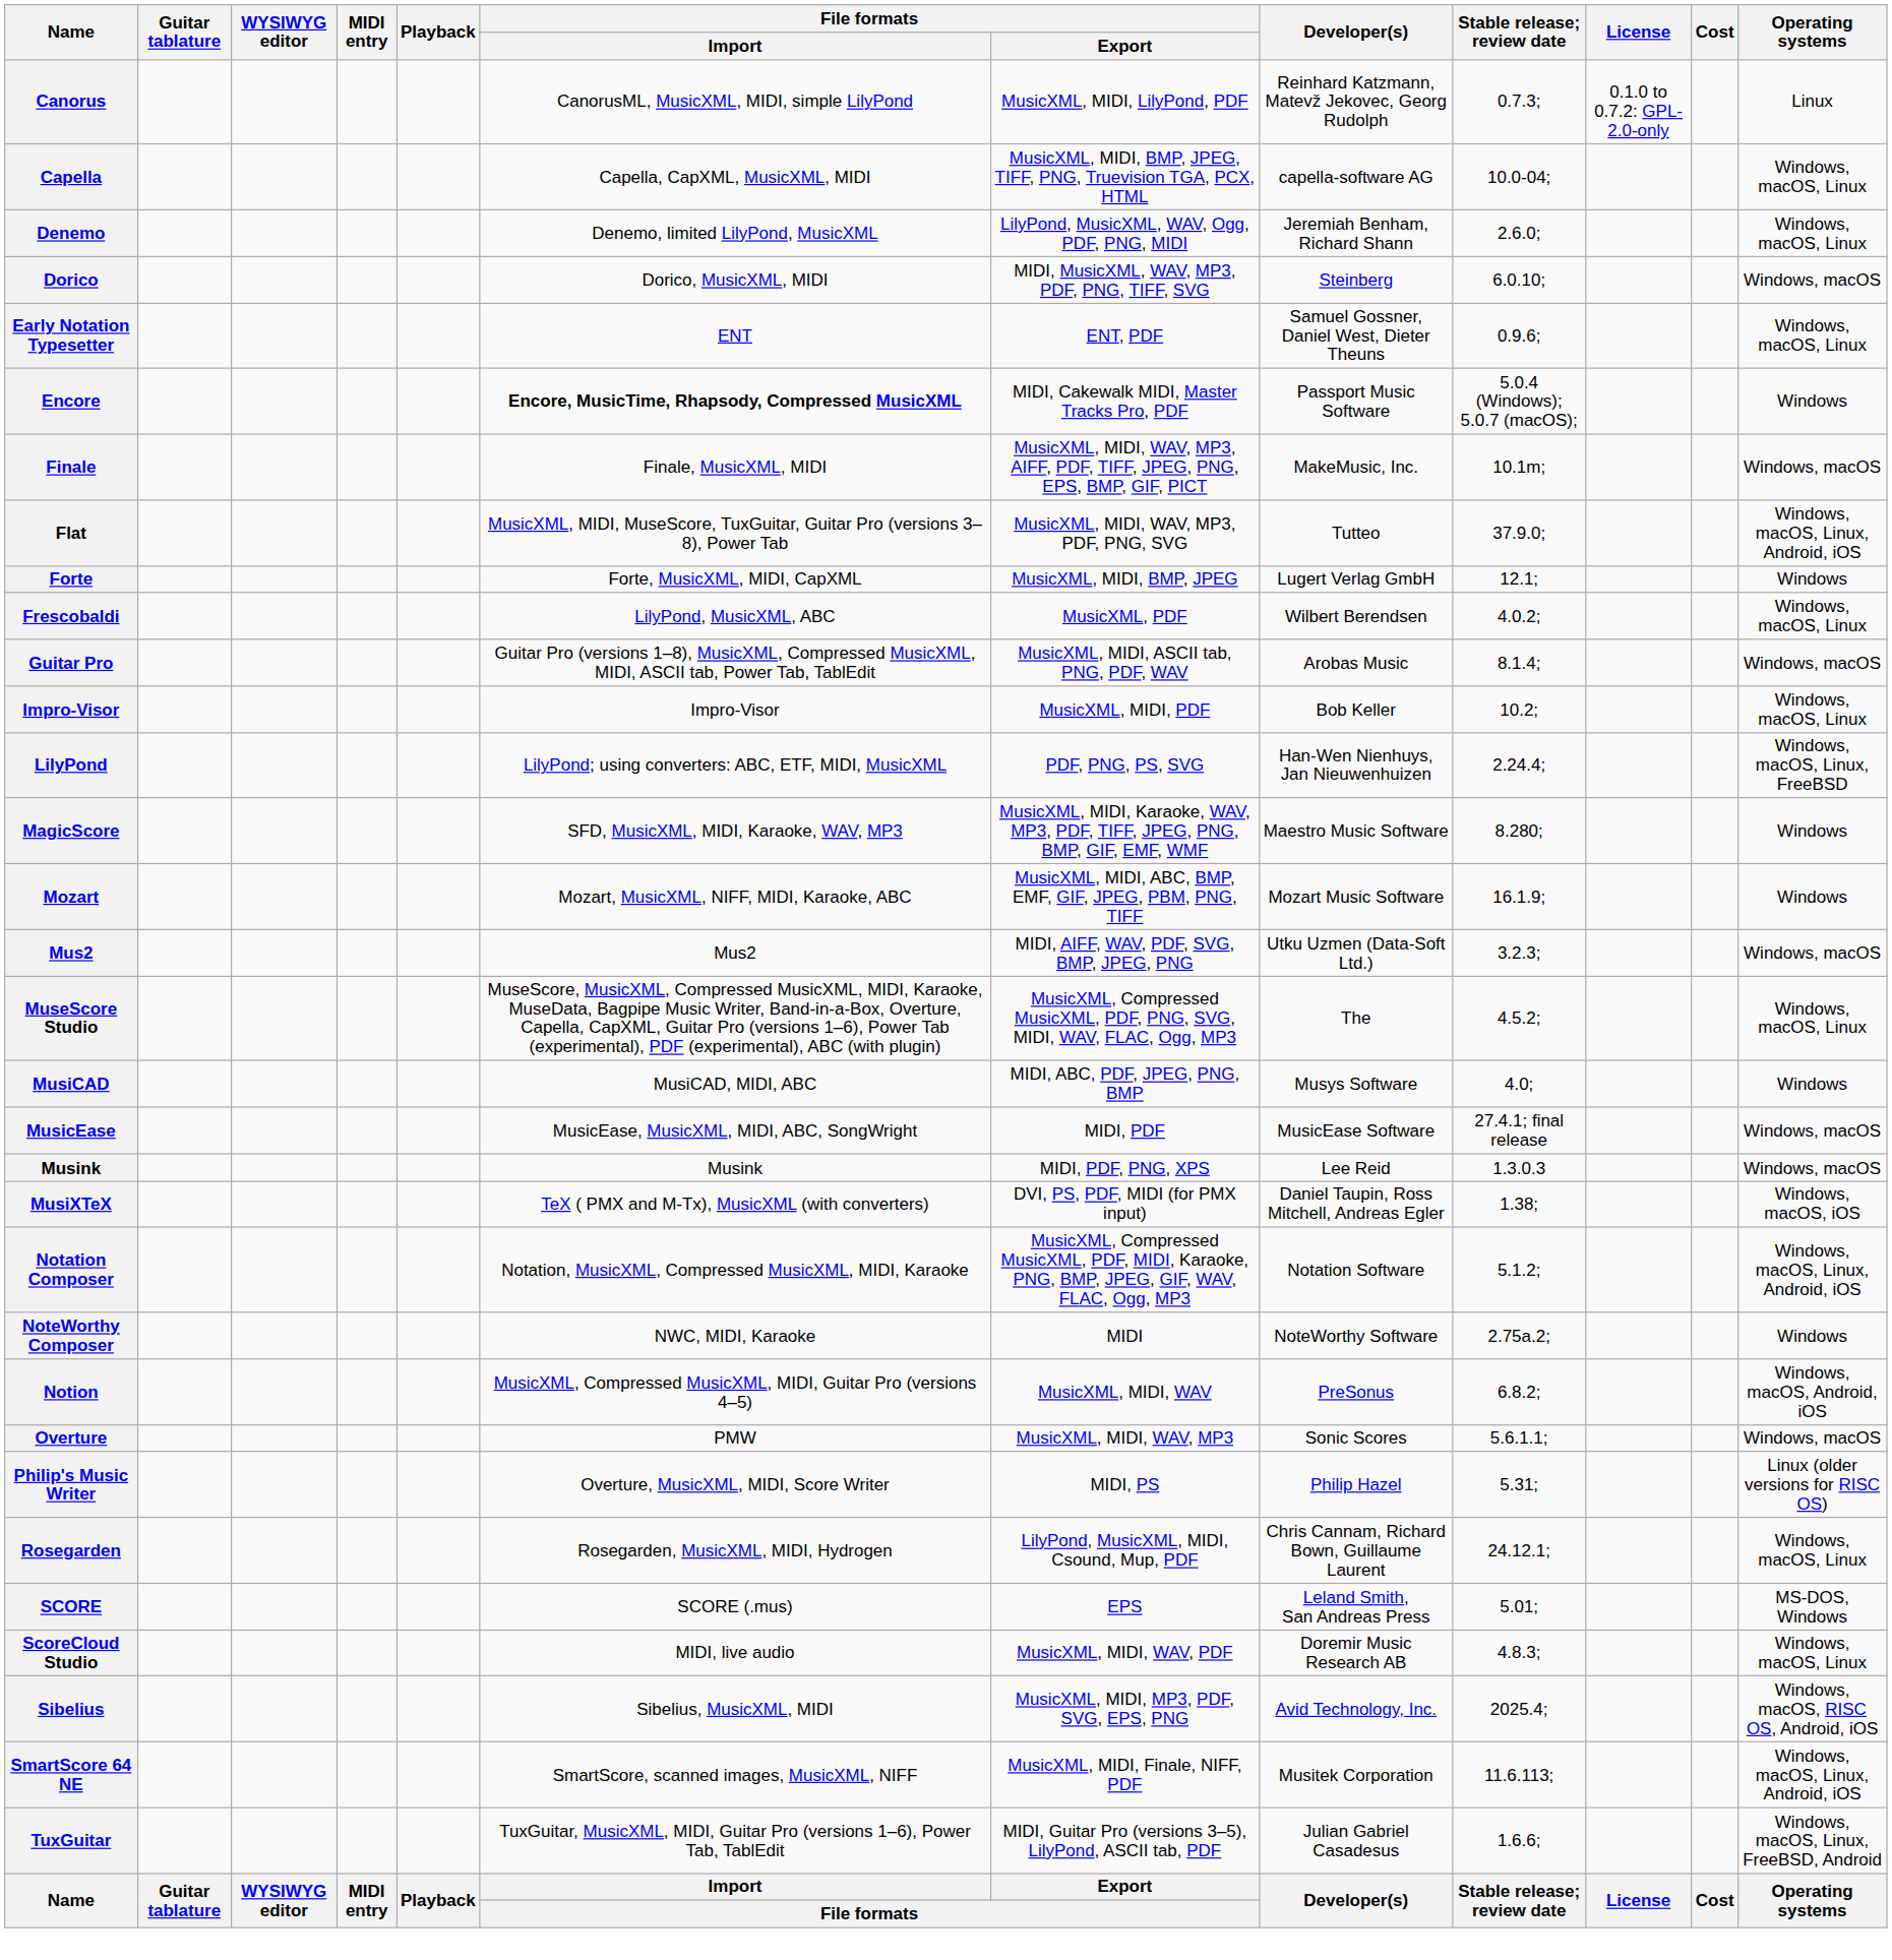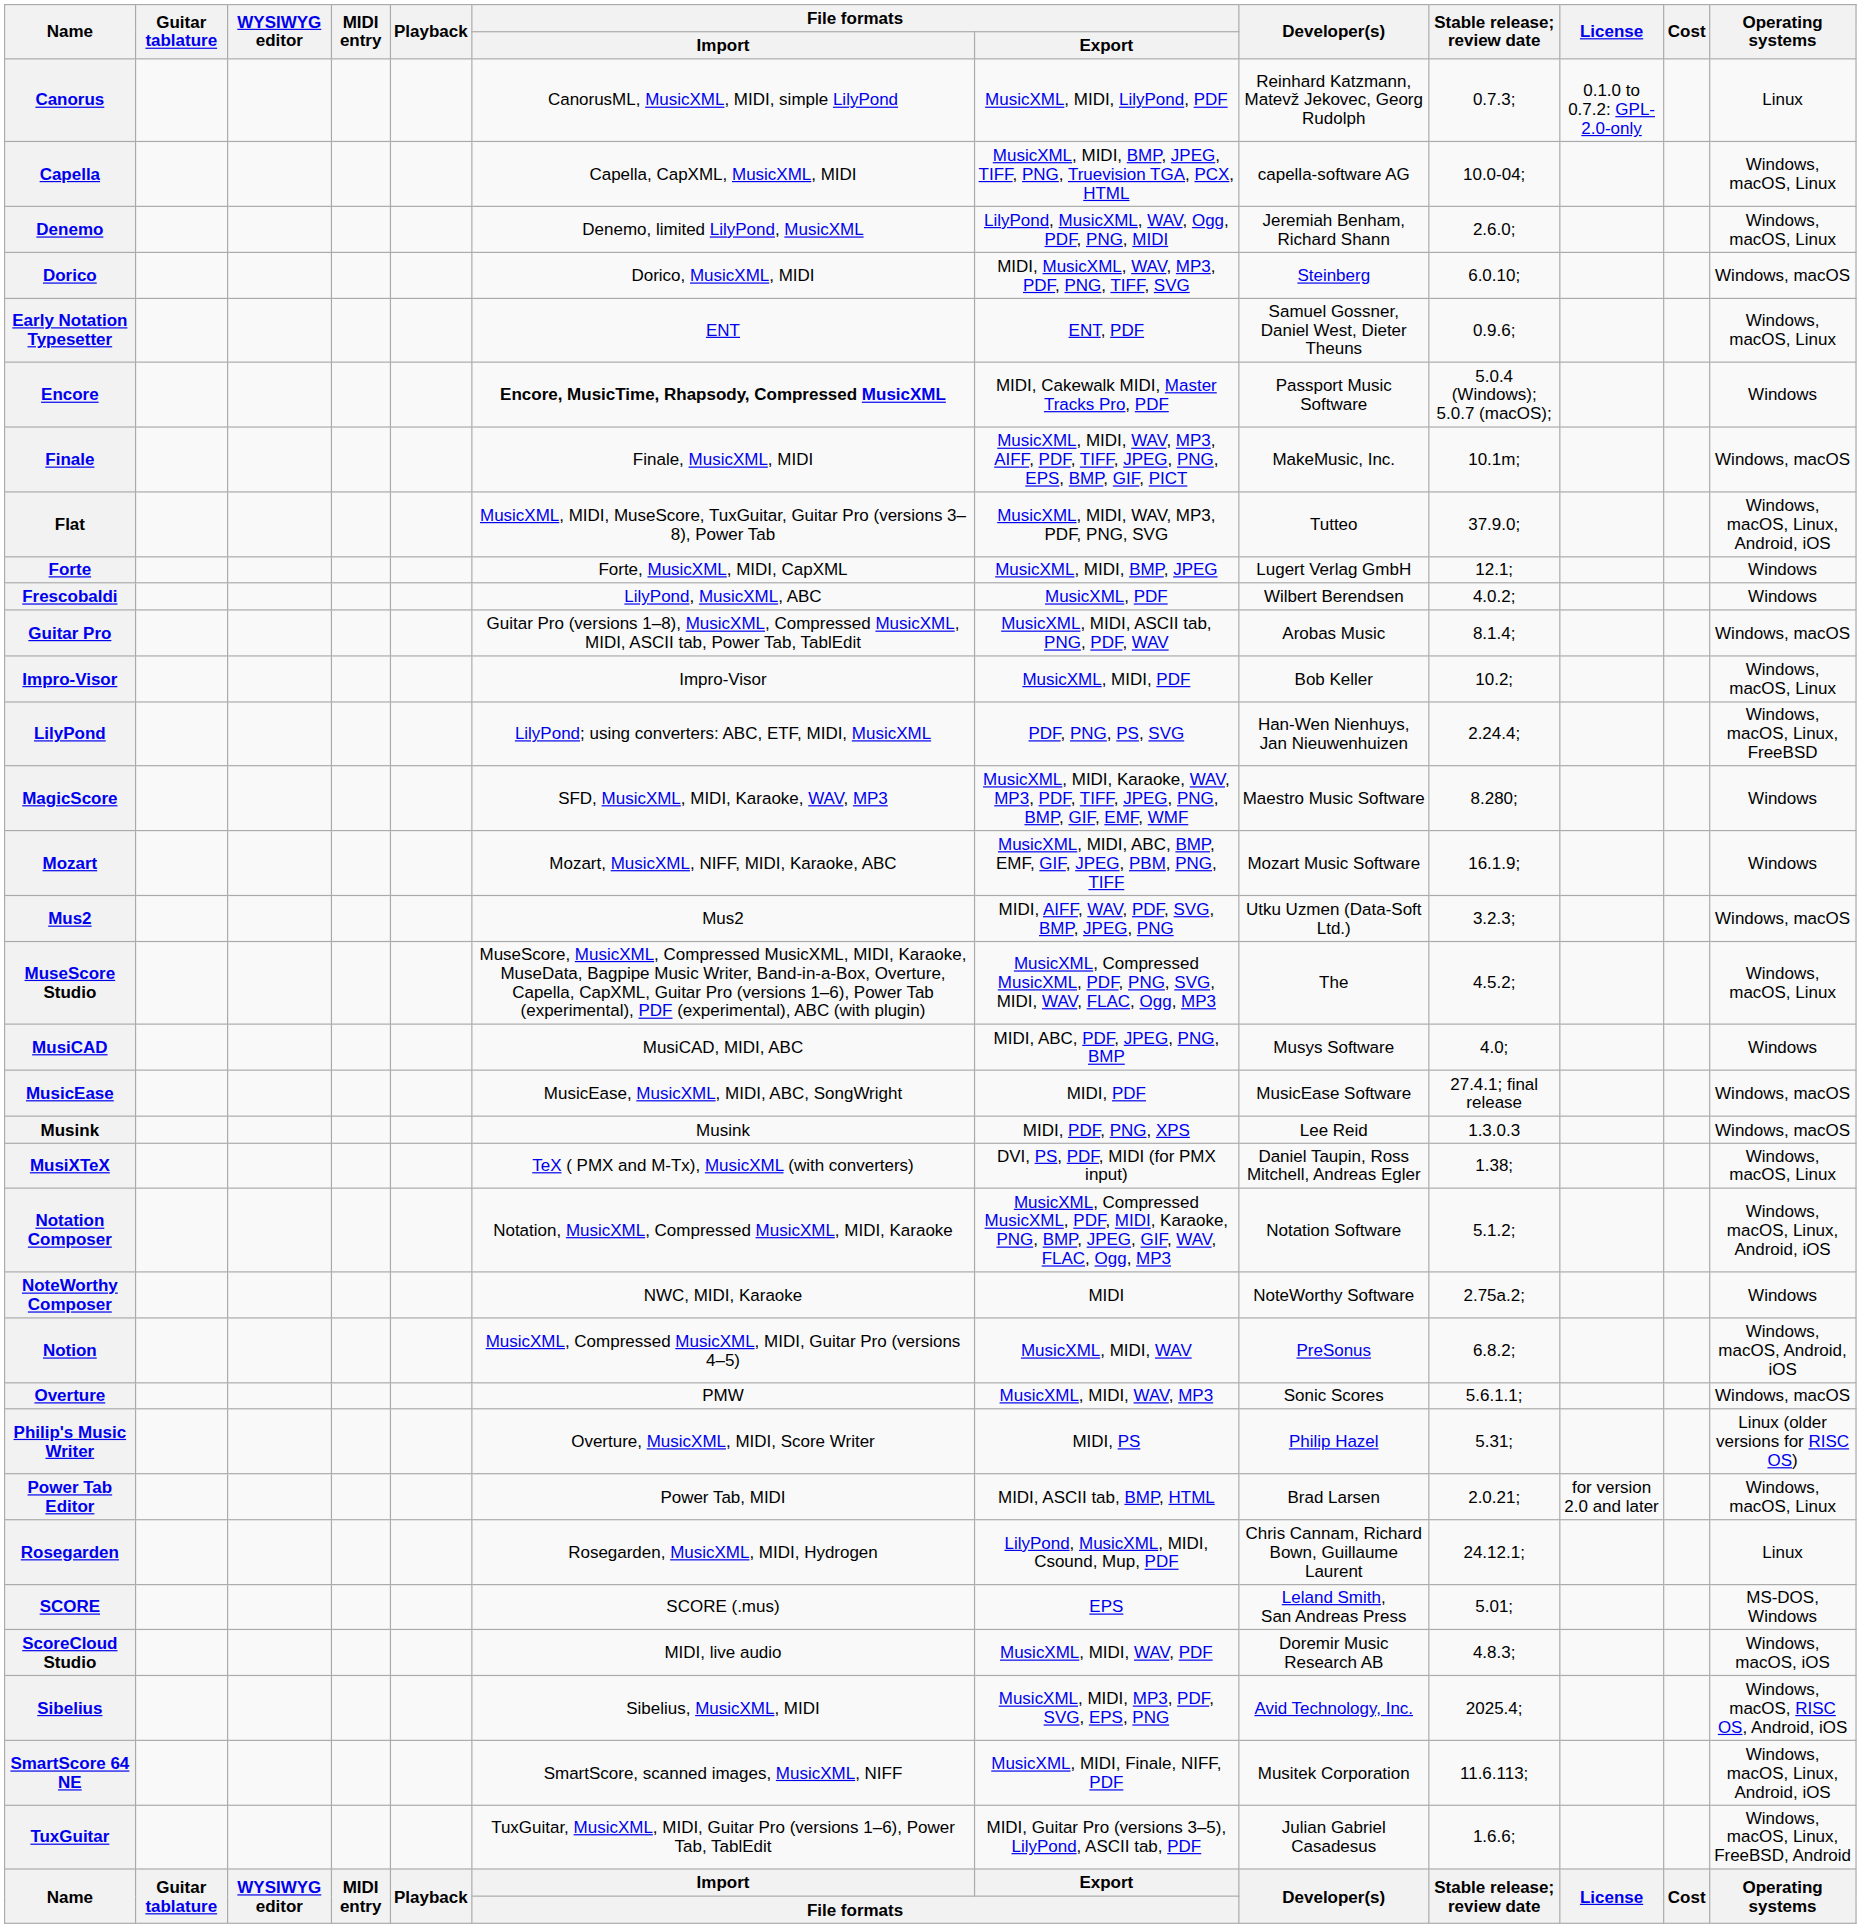Frescobaldi | Operating systems: Windows, macOS, Linux -> Windows
MusiXTeX | Operating systems: Windows, macOS, iOS -> Windows, macOS, Linux
+ row: Power Tab Editor | Power Tab, MIDI | MIDI, ASCII tab, BMP, HTML | Brad Larsen | 2.0.21; | for version 2.0 and later | Windows, macOS, Linux
Rosegarden | Operating systems: Windows, macOS, Linux -> Linux
ScoreCloud Studio | Operating systems: Windows, macOS, Linux -> Windows, macOS, iOS
